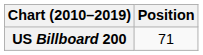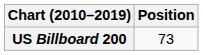US Billboard 200 | Position: 71 -> 73
